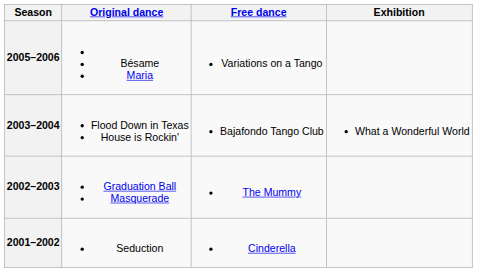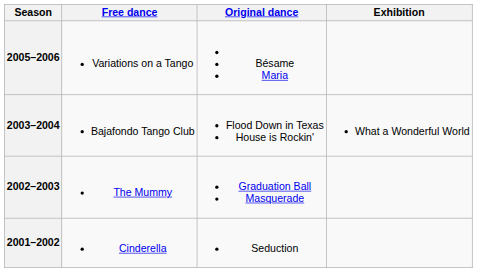columns swapped: Original dance <-> Free dance
